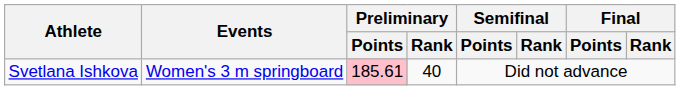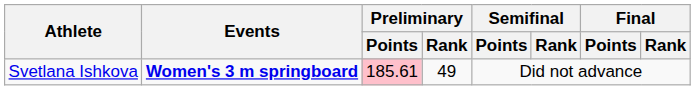Svetlana Ishkova | Events: normal -> bold
Svetlana Ishkova | Preliminary / Rank: 40 -> 49
